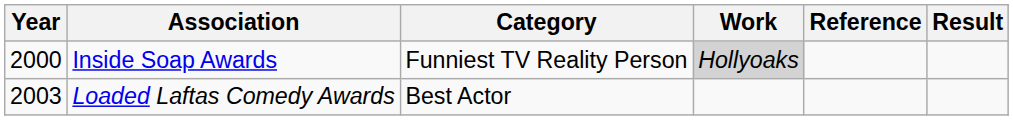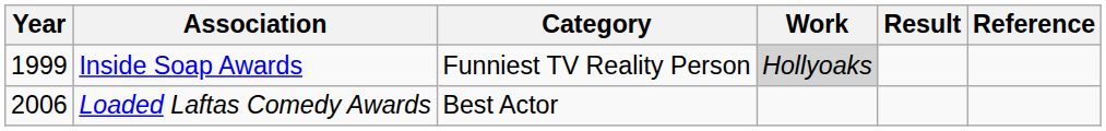columns swapped: Result <-> Reference
Inside Soap Awards | Year: 2000 -> 1999
Loaded Laftas Comedy Awards | Year: 2003 -> 2006
